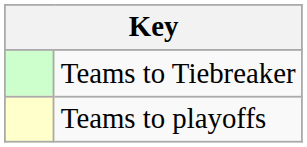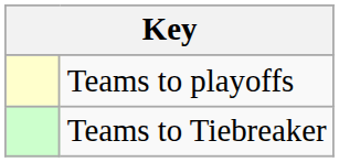rows swapped: Teams to playoffs <-> Teams to Tiebreaker
